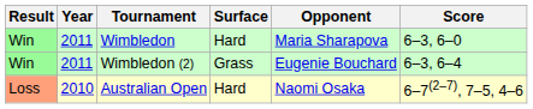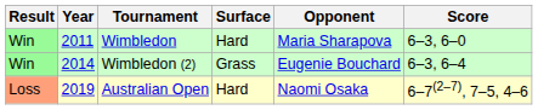Wimbledon (2) | Year: 2011 -> 2014
Australian Open | Year: 2010 -> 2019
